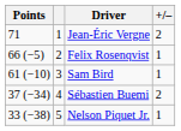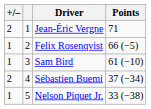columns swapped: +/– <-> Points
